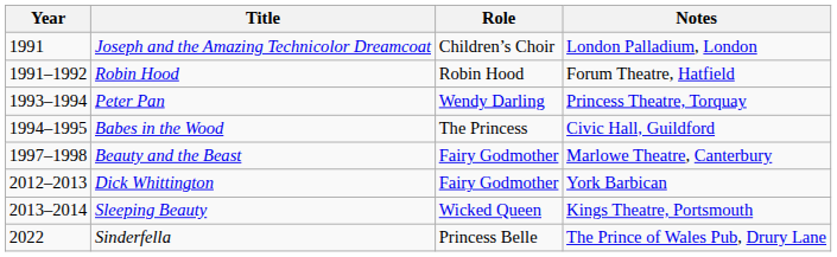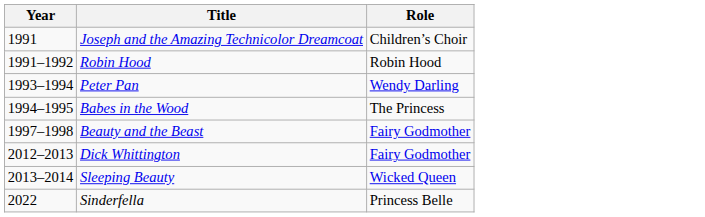- column: Notes | London Palladium, London | Forum Theatre, Hatfield | Princess Theatre, Torquay | Civic Hall, Guildford | Marlowe Theatre, Canterbury | York Barbican | Kings Theatre, Portsmouth | The Prince of Wales Pub, Drury Lane
